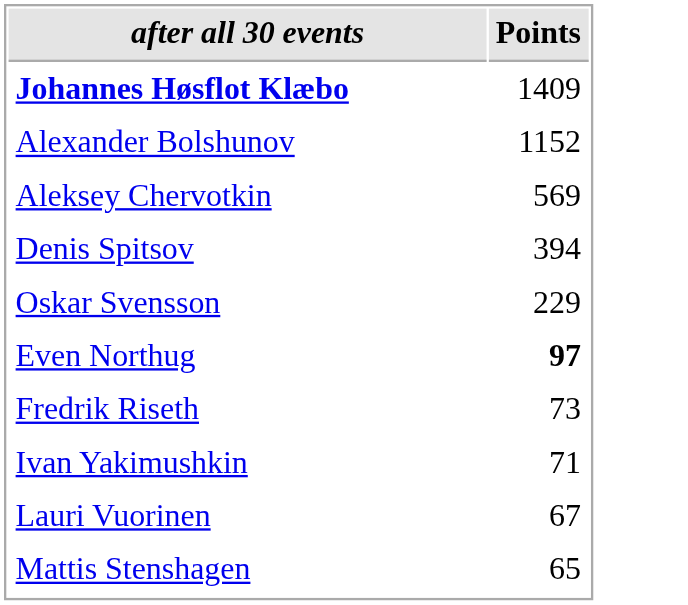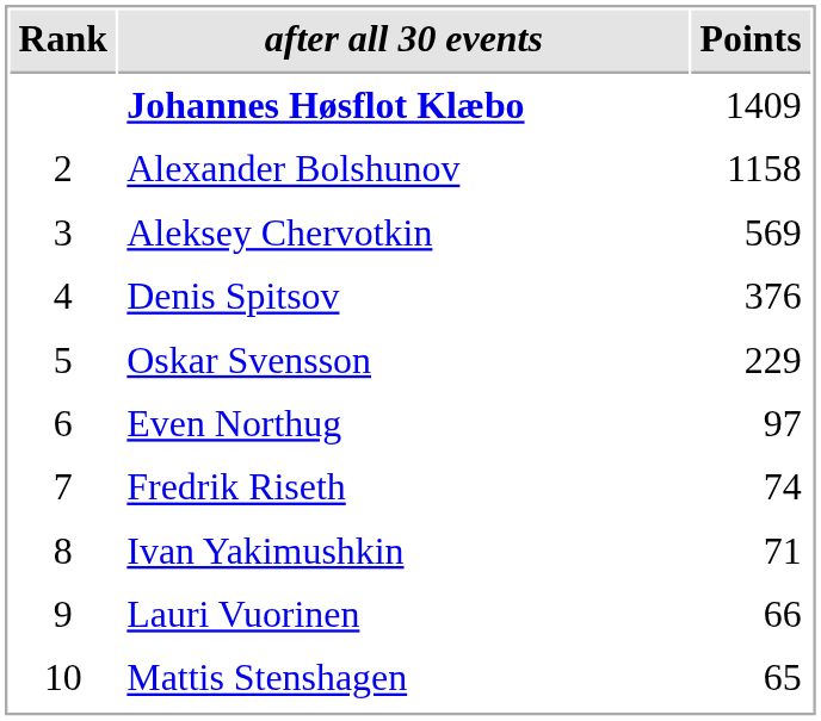+ column: Rank | 2 | 3 | 4 | 5 | 6 | 7 | 8 | 9 | 10
Alexander Bolshunov | Points: 1152 -> 1158
Denis Spitsov | Points: 394 -> 376
Even Northug | Points: bold -> normal
Fredrik Riseth | Points: 73 -> 74
Lauri Vuorinen | Points: 67 -> 66
